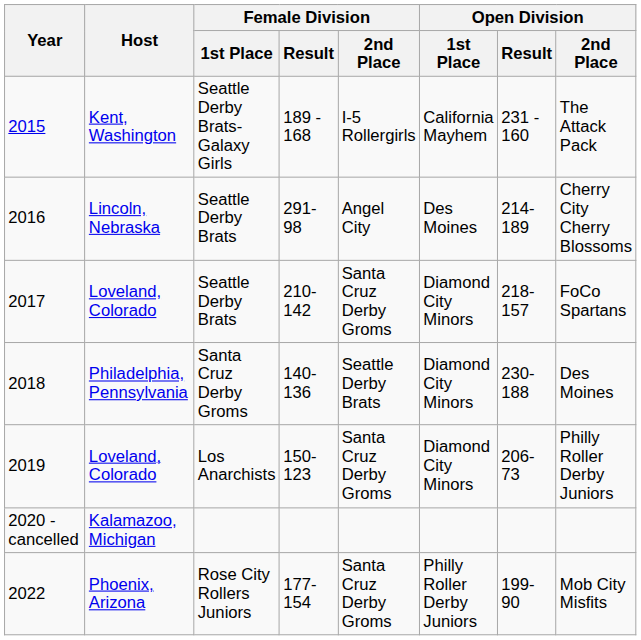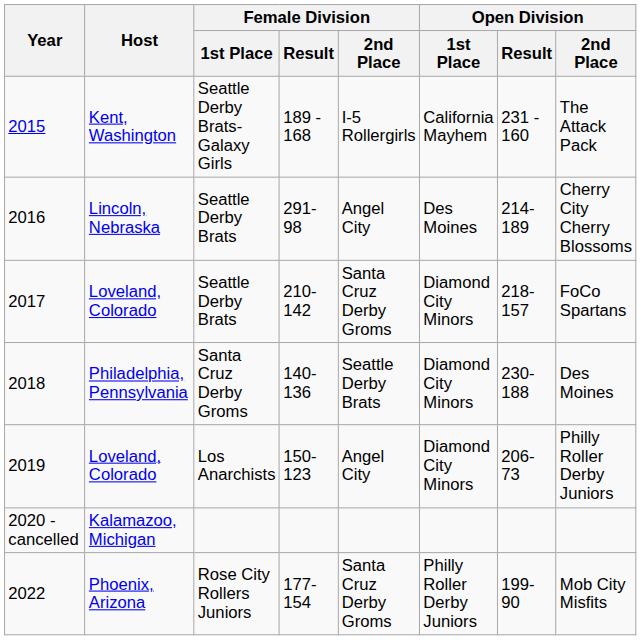2019 | Female Division / 2nd Place: Santa Cruz Derby Groms -> Angel City
